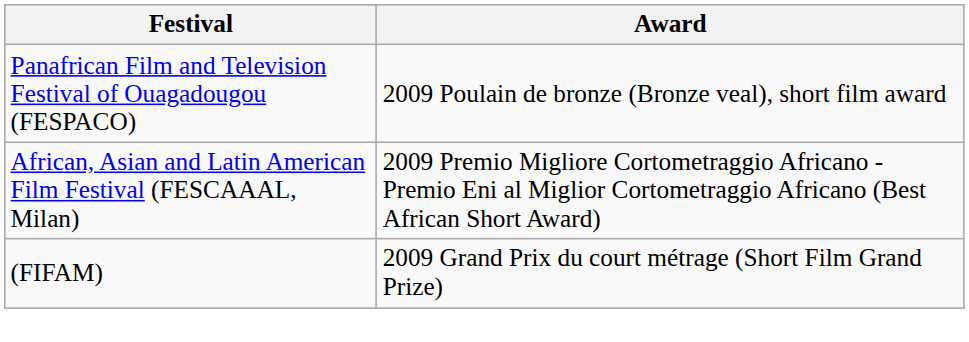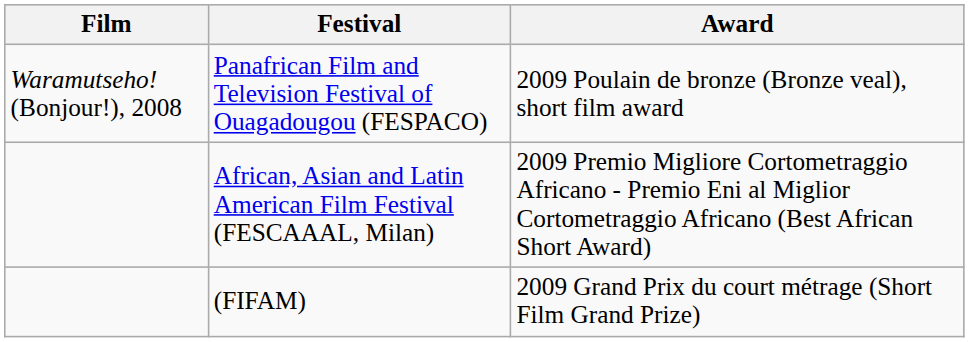+ column: Film | Waramutseho! (Bonjour!), 2008
